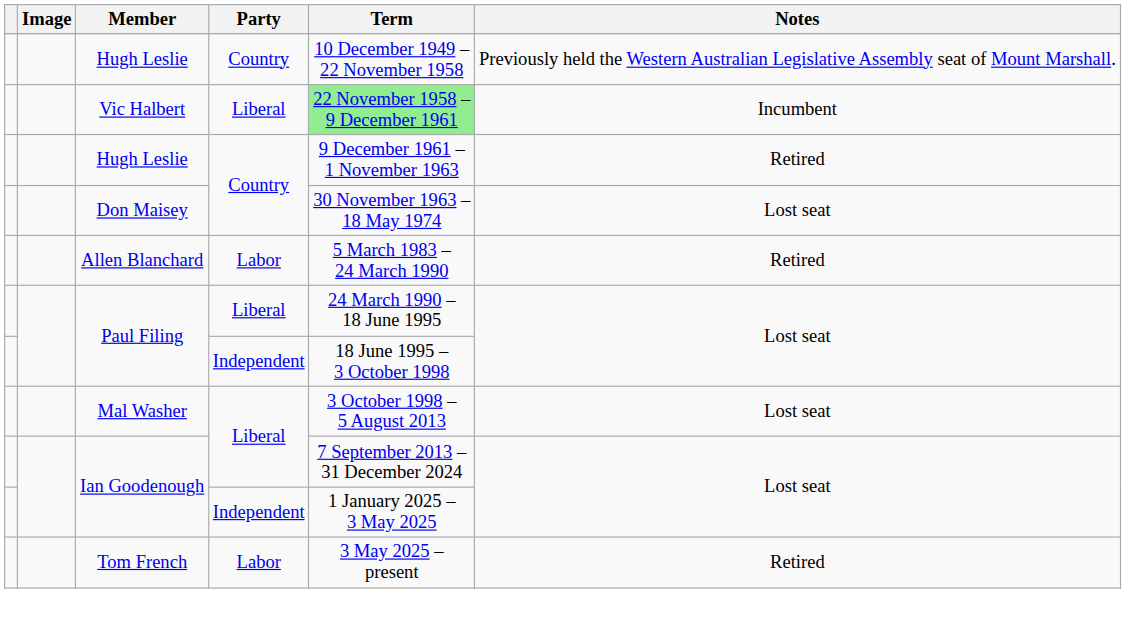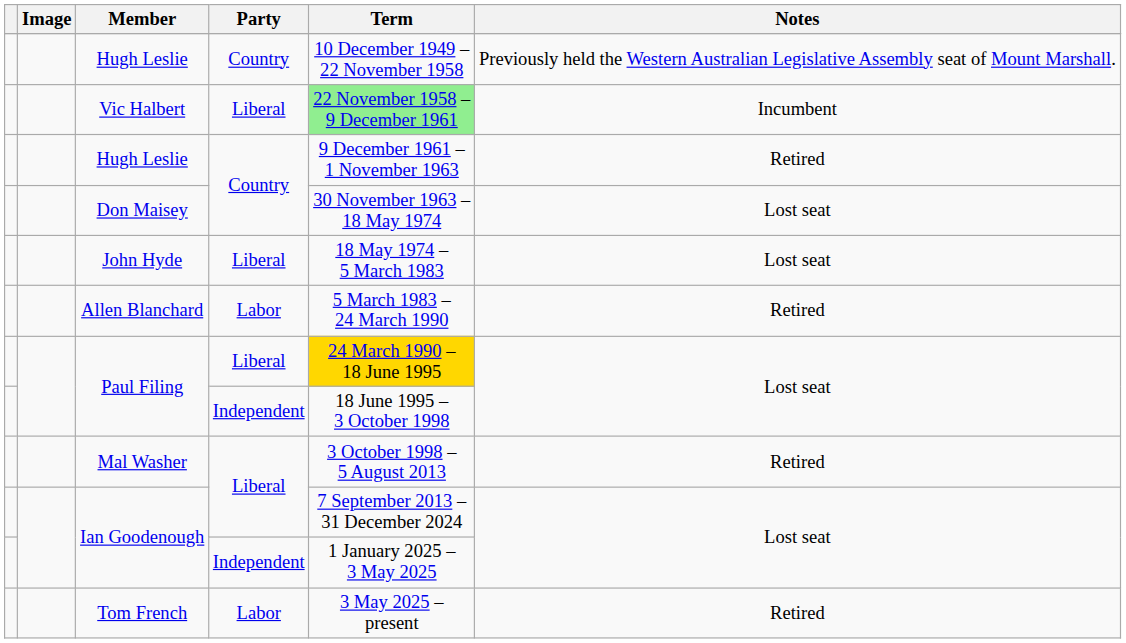+ row: John Hyde | Liberal | 18 May 1974 – 5 March 1983 | Lost seat
Paul Filing / Liberal | Term: no background -> gold background
Mal Washer | Notes: Lost seat -> Retired
